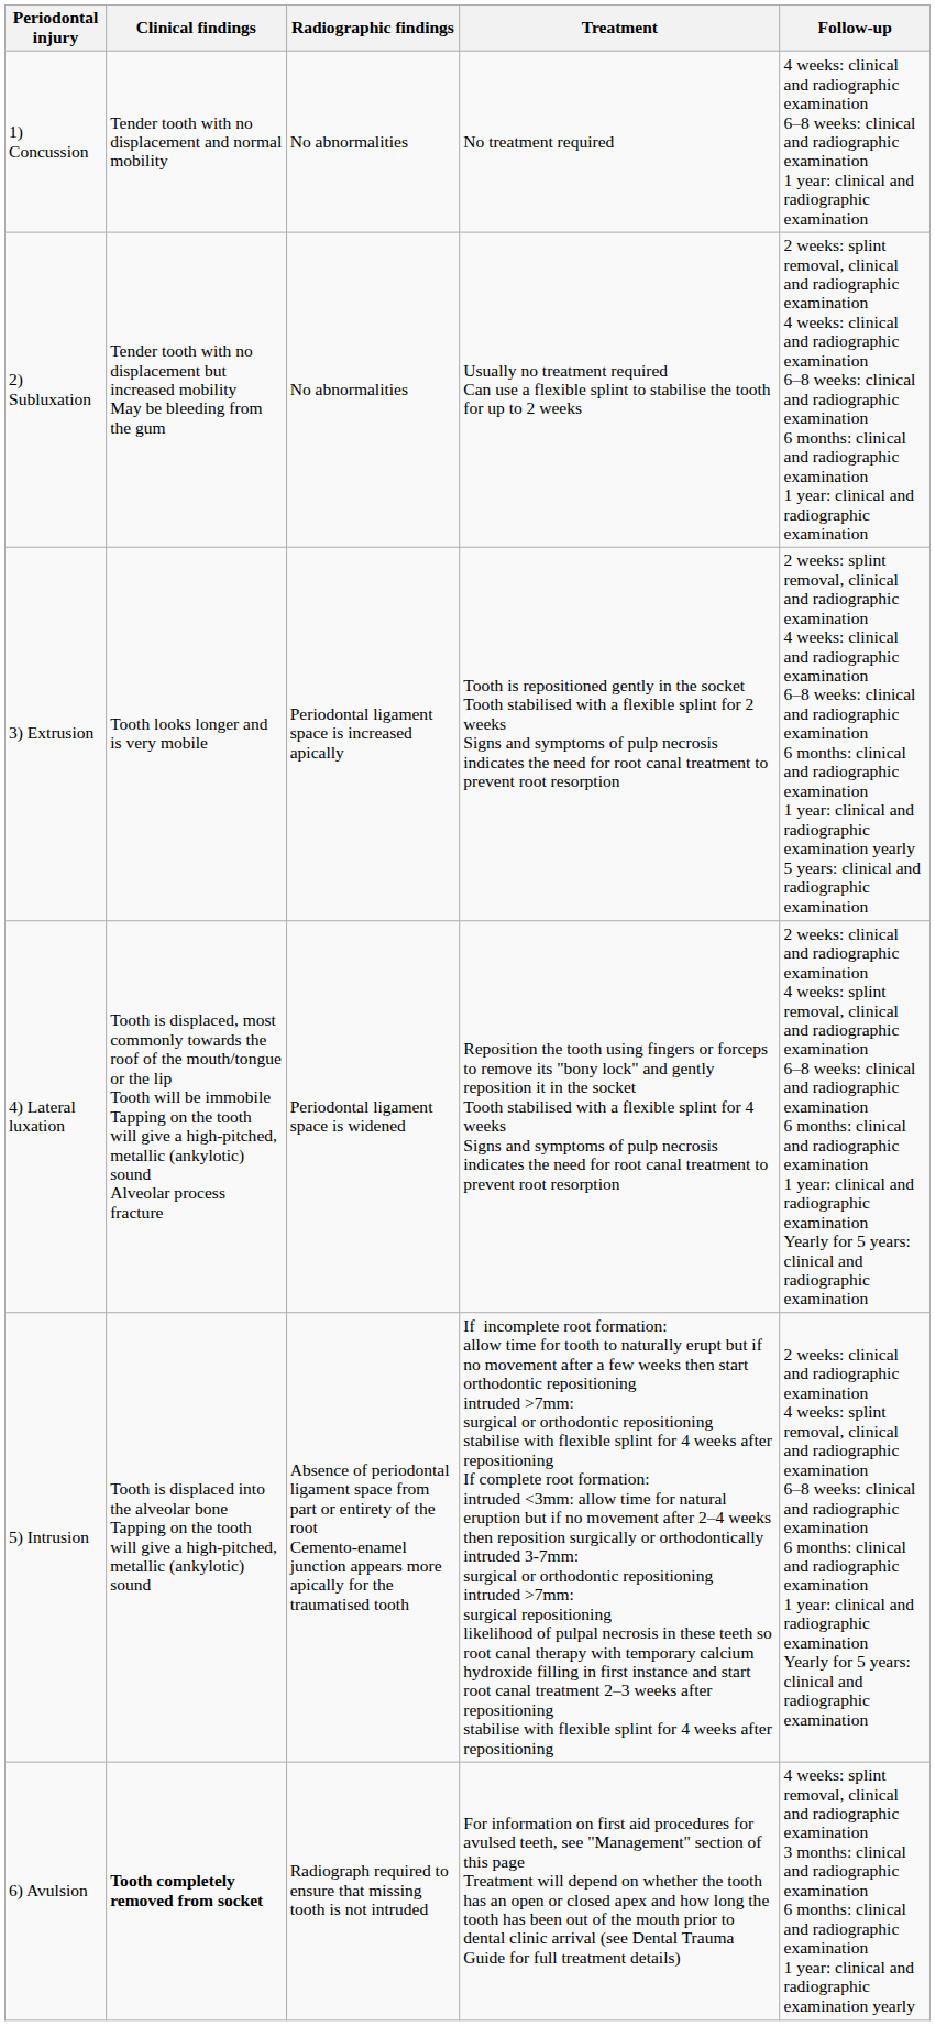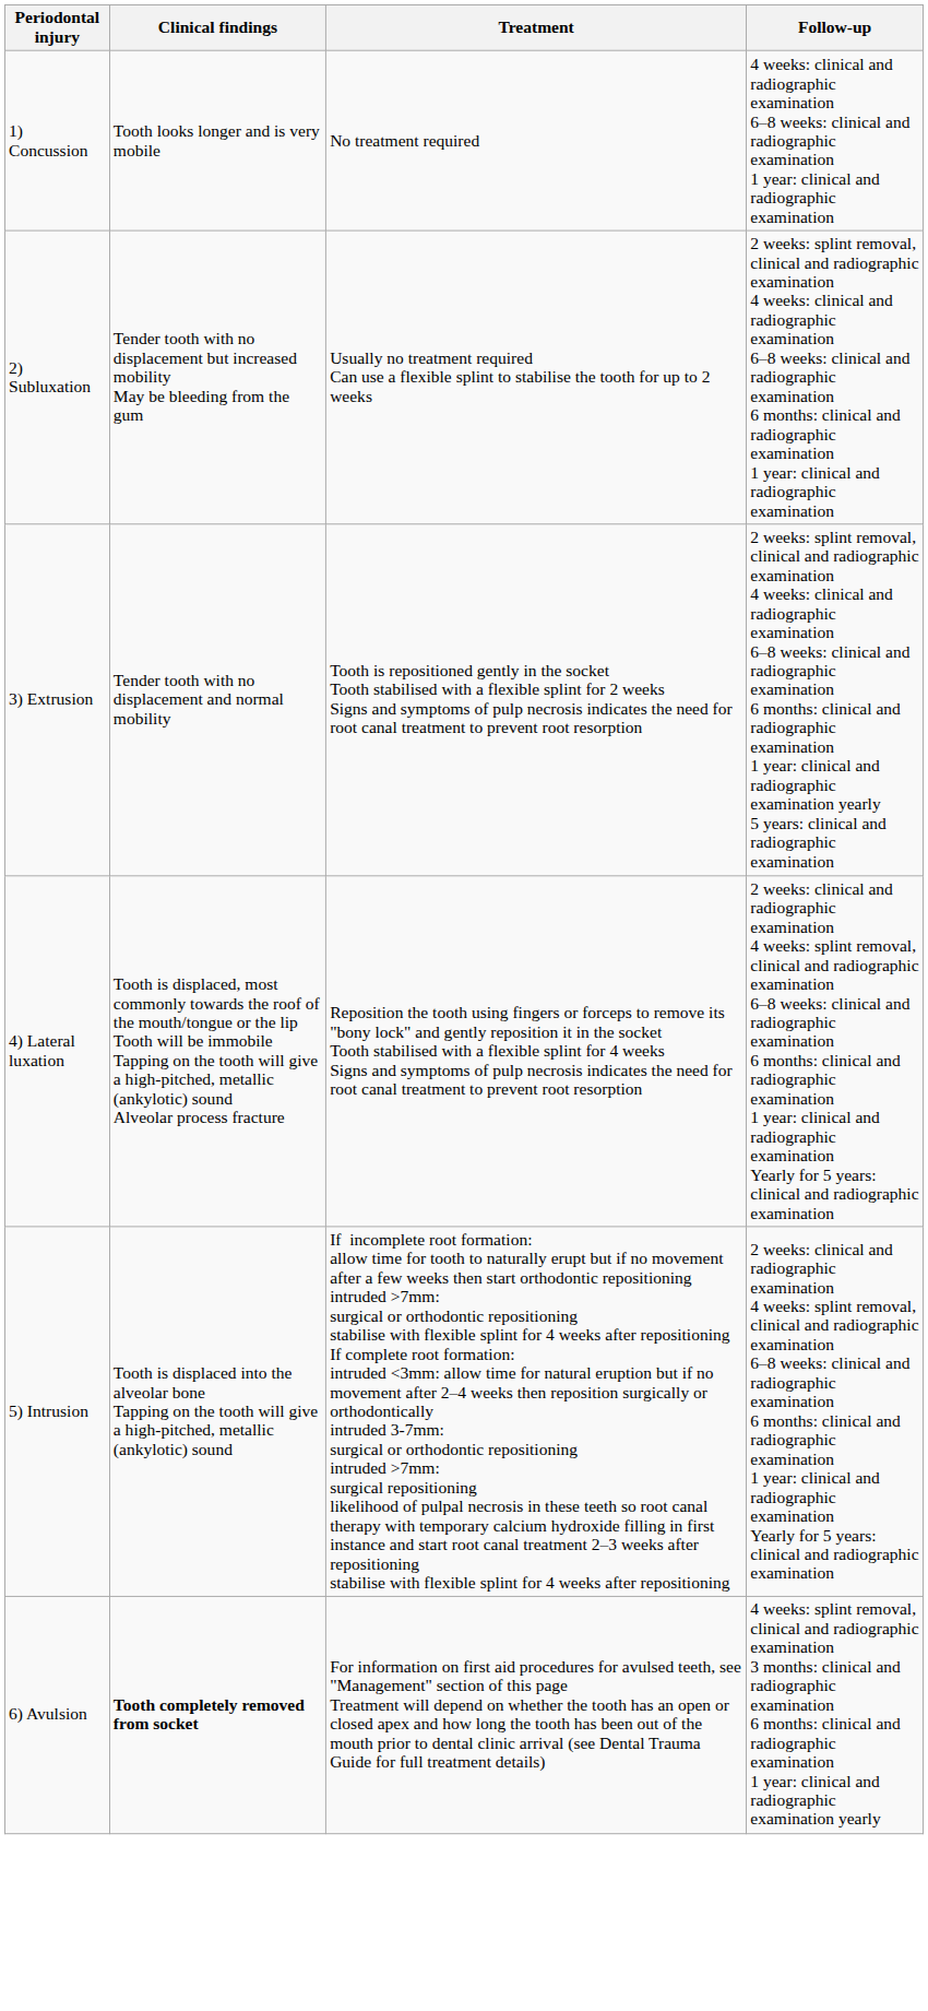- column: Radiographic findings | No abnormalities | No abnormalities | Periodontal ligament space is increased apically | Periodontal ligament space is widened | Absence of periodontal ligament space from part or entirety of the root Cemento-enamel junction appears more apically for the traumatised tooth | Radiograph required to ensure that missing tooth is not intruded
1) Concussion | Clinical findings: Tender tooth with no displacement and normal mobility -> Tooth looks longer and is very mobile
3) Extrusion | Clinical findings: Tooth looks longer and is very mobile -> Tender tooth with no displacement and normal mobility
